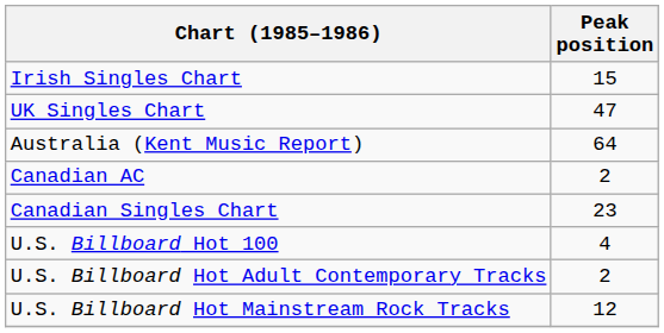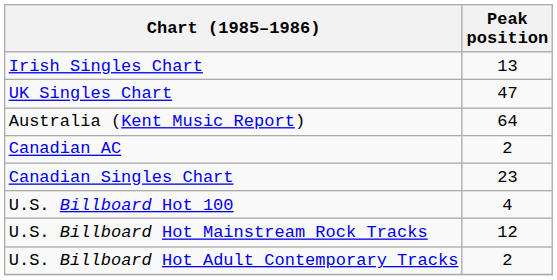Irish Singles Chart | Peak position: 15 -> 13
rows swapped: U.S. Billboard Hot Mainstream Rock Tracks <-> U.S. Billboard Hot Adult Contemporary Tracks
